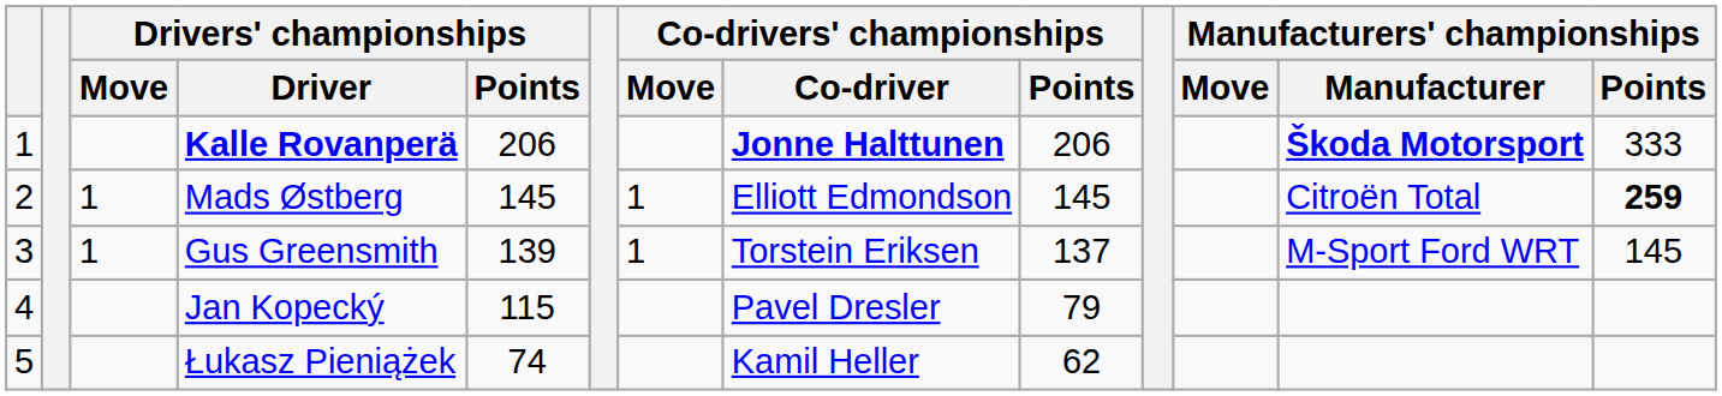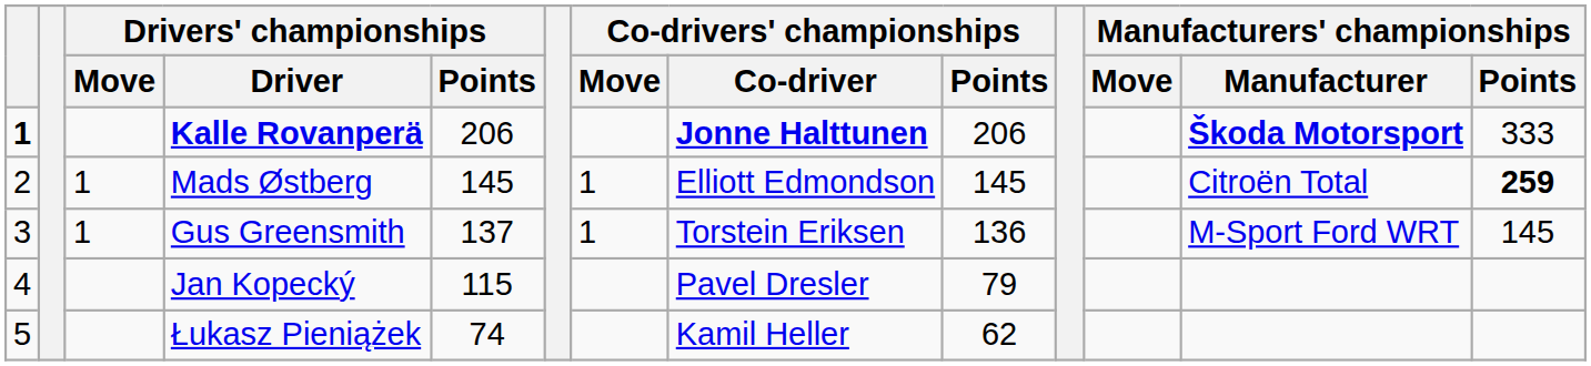Kalle Rovanperä | column 1: normal -> bold
Gus Greensmith | Drivers' championships / Points: 139 -> 137
Gus Greensmith | Co-drivers' championships / Points: 137 -> 136
